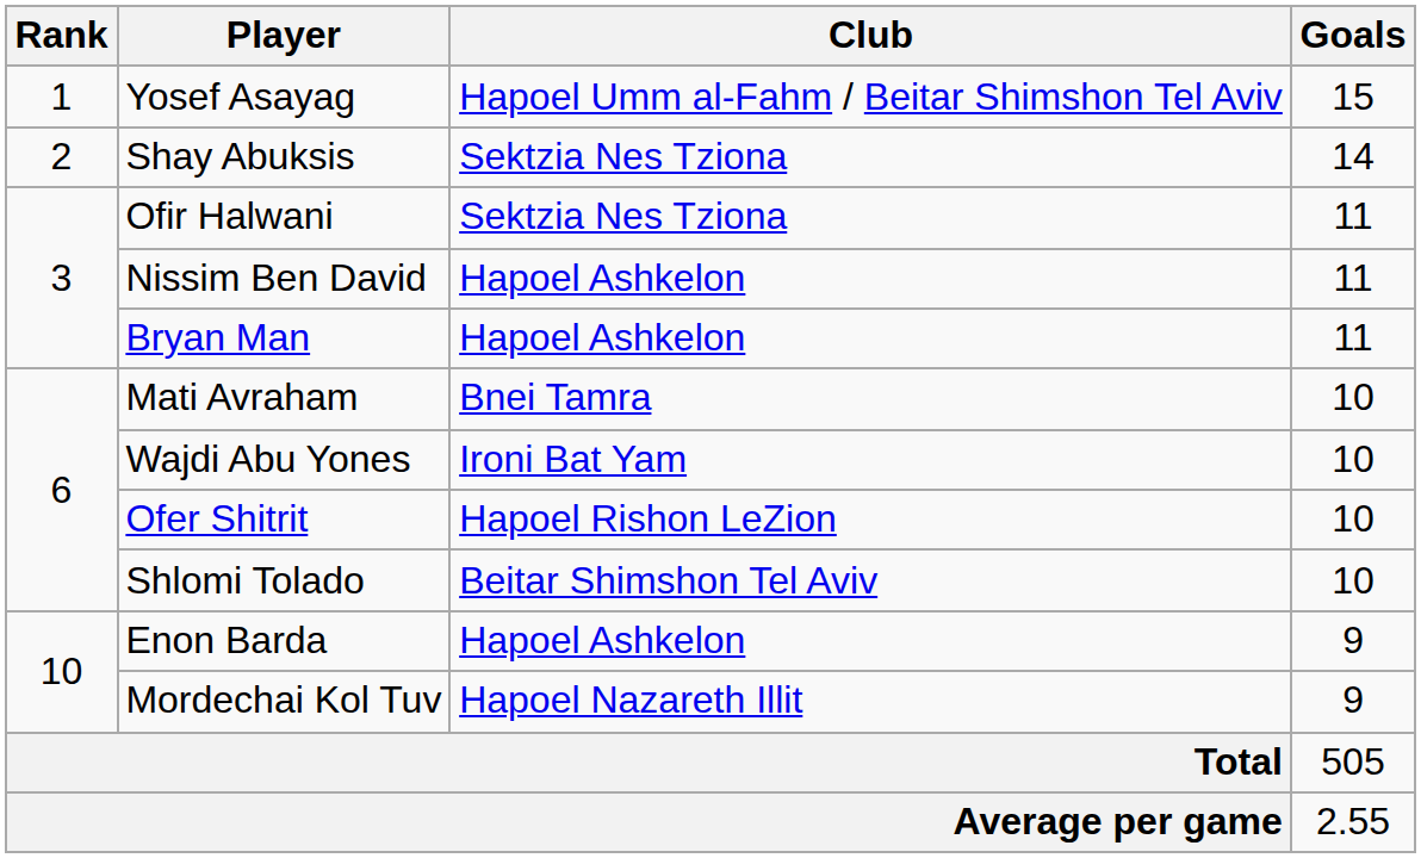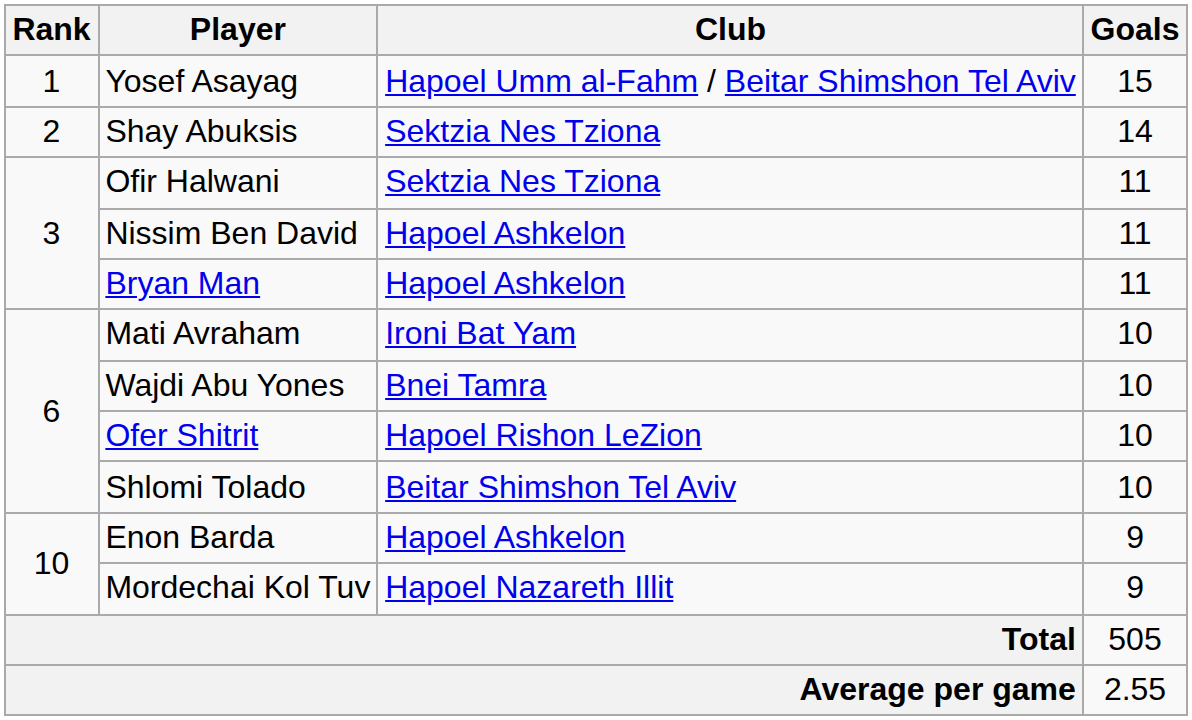Mati Avraham | Club: Bnei Tamra -> Ironi Bat Yam
Wajdi Abu Yones | Club: Ironi Bat Yam -> Bnei Tamra
